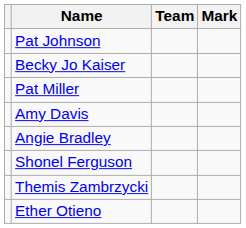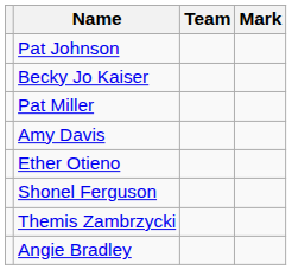rows swapped: Angie Bradley <-> Ether Otieno
